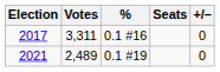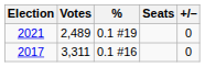rows swapped: 2017 <-> 2021
